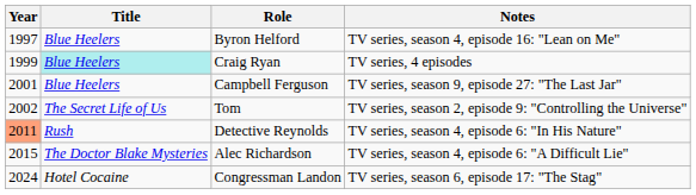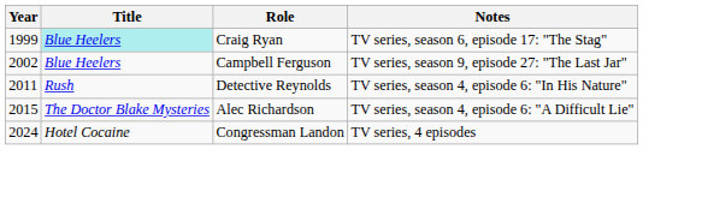- row: 1997 | Blue Heelers | Byron Helford | TV series, season 4, episode 16: "Lean on Me"
Craig Ryan | Notes: TV series, 4 episodes -> TV series, season 6, episode 17: "The Stag"
Campbell Ferguson | Year: 2001 -> 2002
- row: 2002 | The Secret Life of Us | Tom | TV series, season 2, episode 9: "Controlling the Universe"
Detective Reynolds | Year: lightsalmon background -> no background
Congressman Landon | Notes: TV series, season 6, episode 17: "The Stag" -> TV series, 4 episodes
